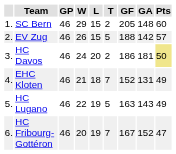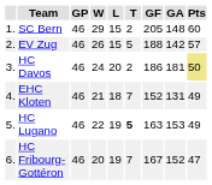HC Lugano | T: normal -> bold
HC Lugano | GA: 143 -> 153
